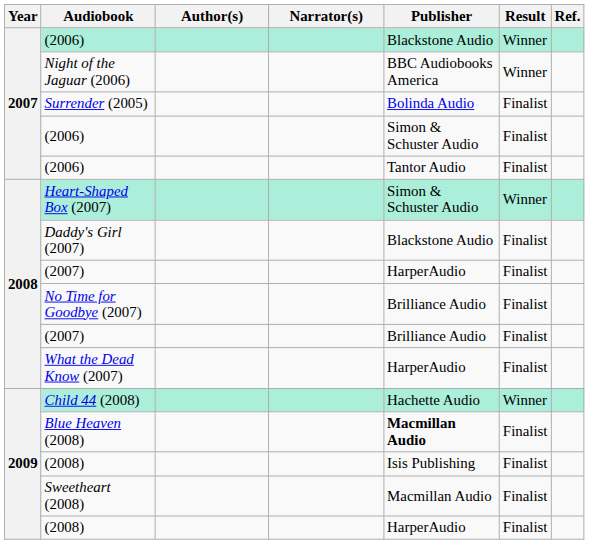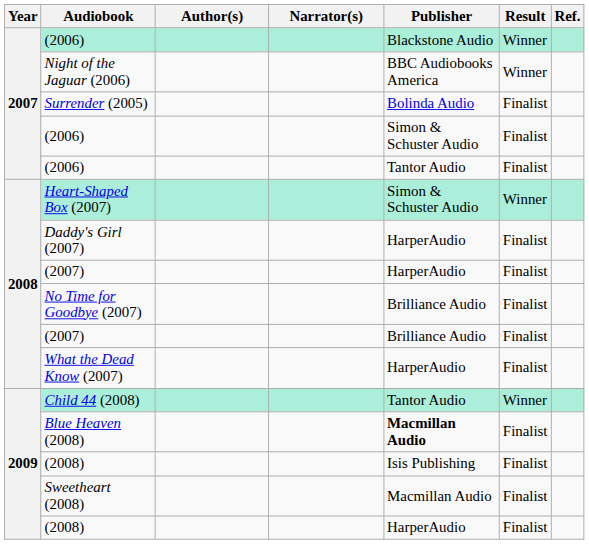Daddy's Girl (2007) | Publisher: Blackstone Audio -> HarperAudio
Child 44 (2008) | Publisher: Hachette Audio -> Tantor Audio
